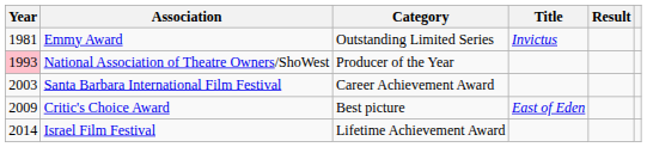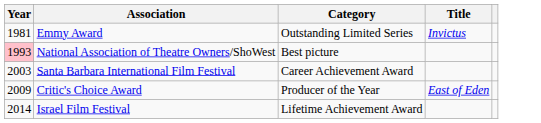- column: Result
National Association of Theatre Owners/ShoWest | Category: Producer of the Year -> Best picture
Critic's Choice Award | Category: Best picture -> Producer of the Year
